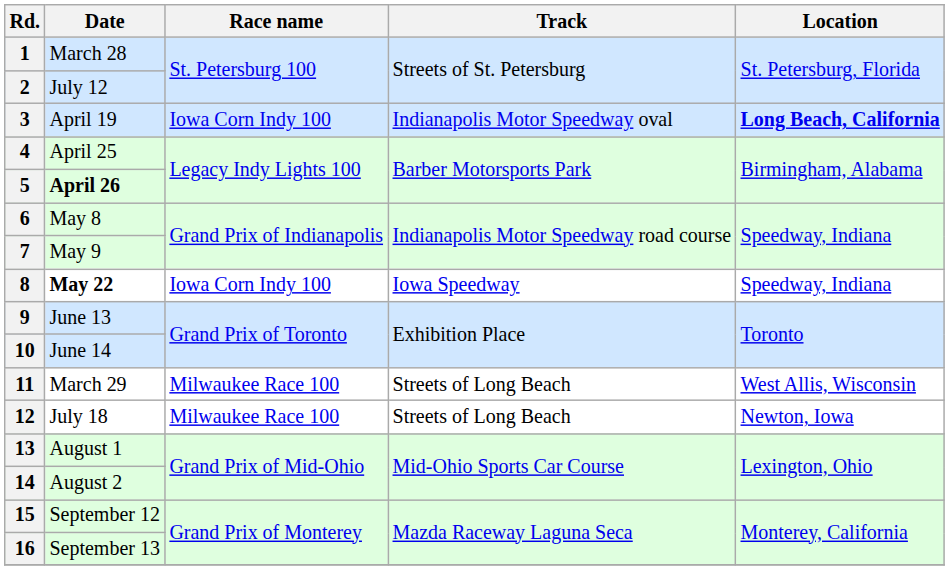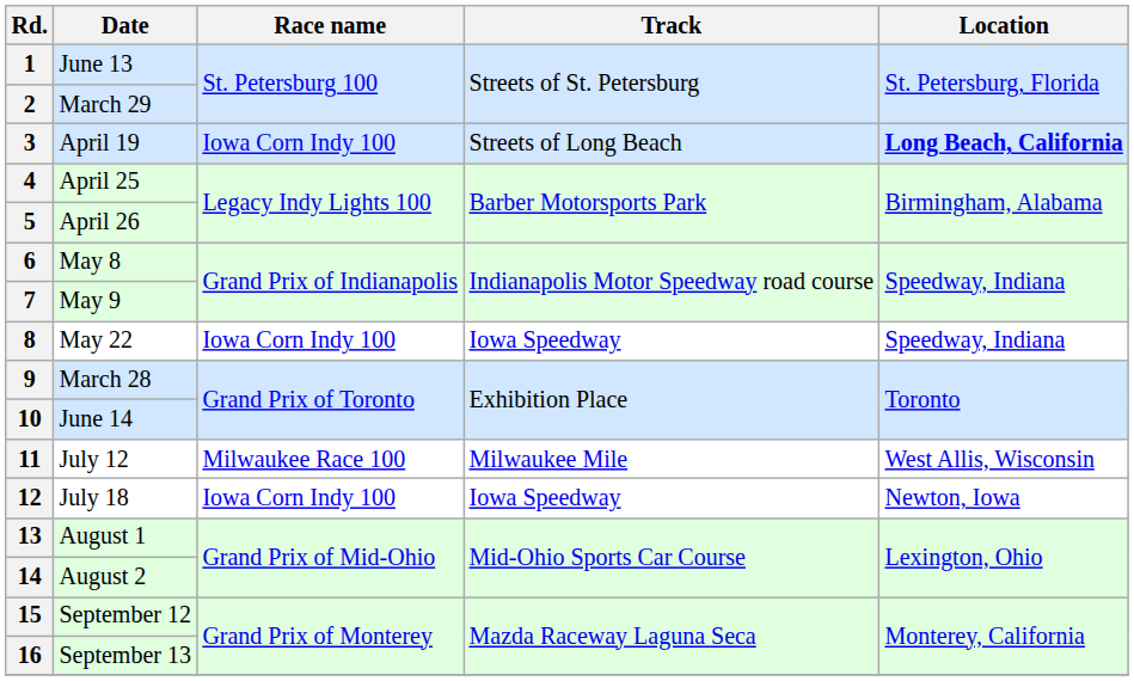1 | Date: March 28 -> June 13
2 | Date: July 12 -> March 29
3 | Track: Indianapolis Motor Speedway oval -> Streets of Long Beach
5 | Date: bold -> normal
8 | Date: bold -> normal
9 | Date: June 13 -> March 28
11 | Date: March 29 -> July 12
11 | Track: Streets of Long Beach -> Milwaukee Mile
12 | Race name: Milwaukee Race 100 -> Iowa Corn Indy 100
12 | Track: Streets of Long Beach -> Iowa Speedway
